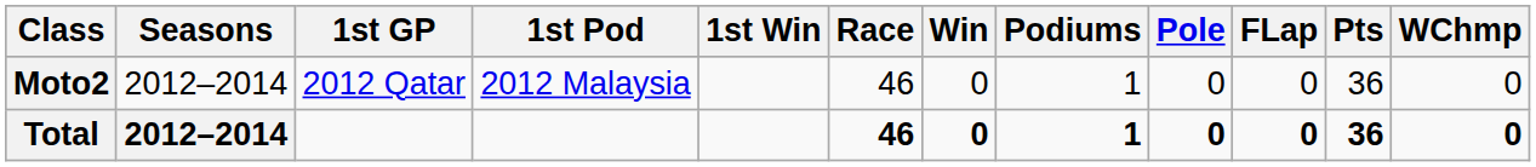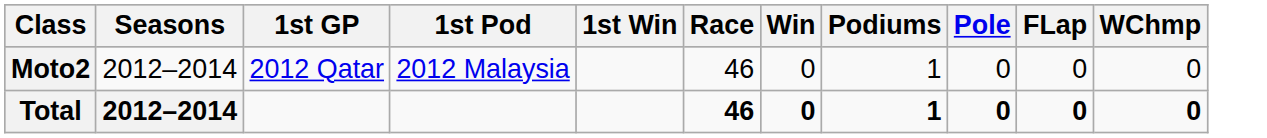- column: Pts | 36 | 36
